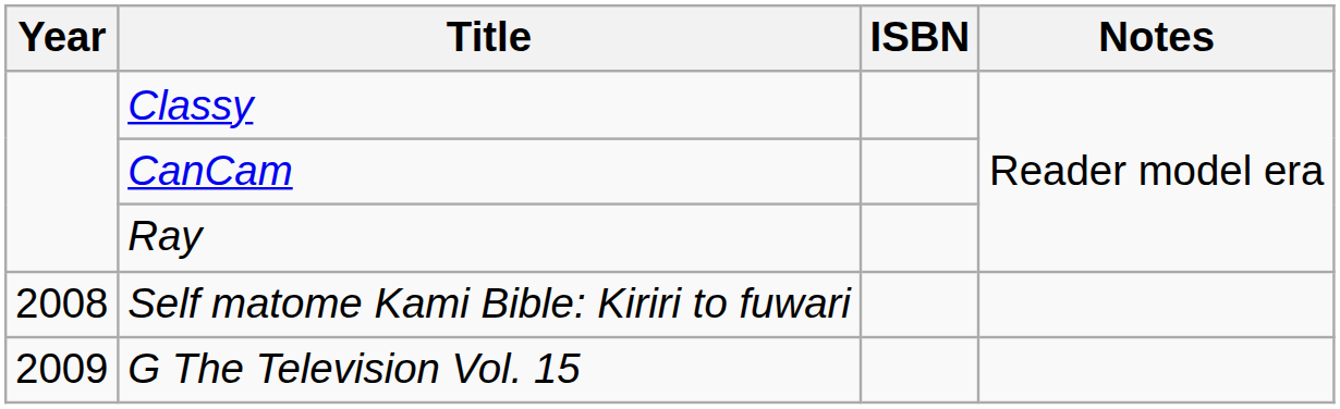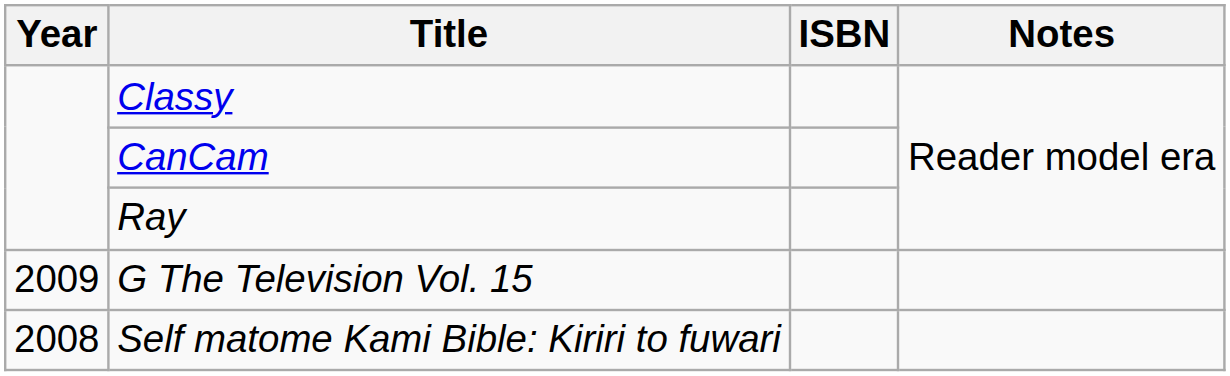rows swapped: Self matome Kami Bible: Kiriri to fuwari <-> G The Television Vol. 15
